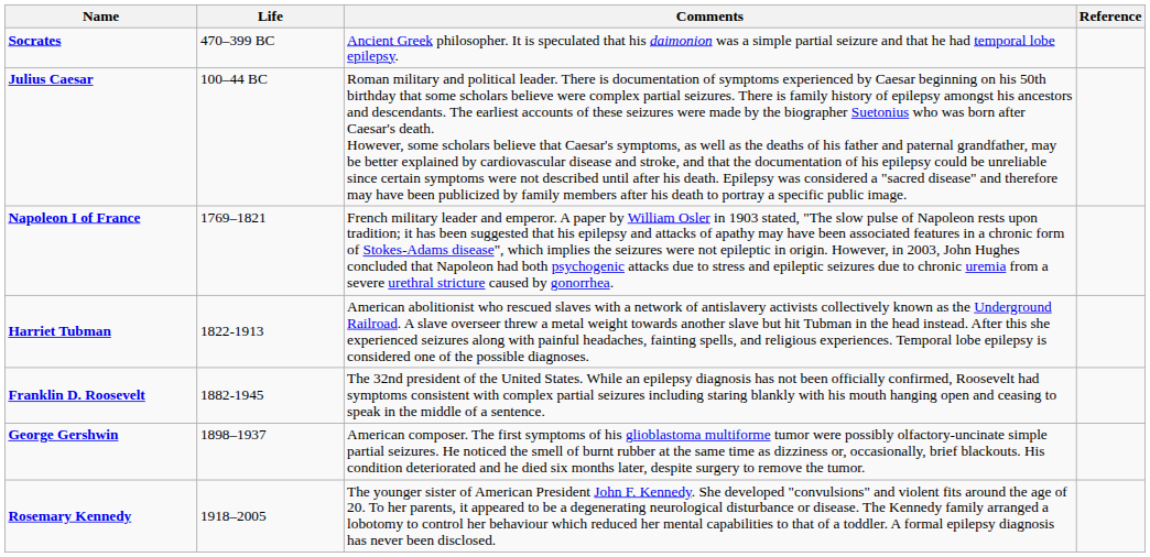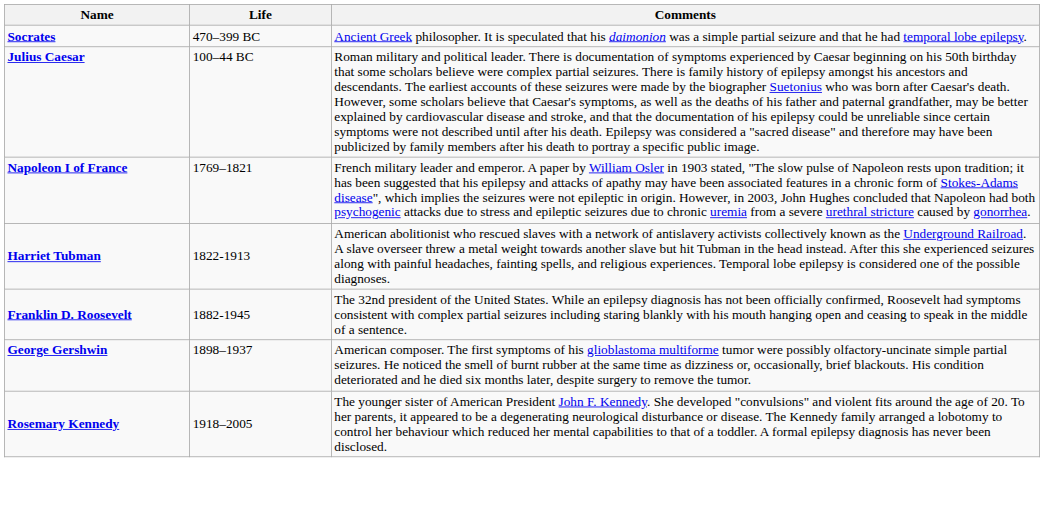- column: Reference
